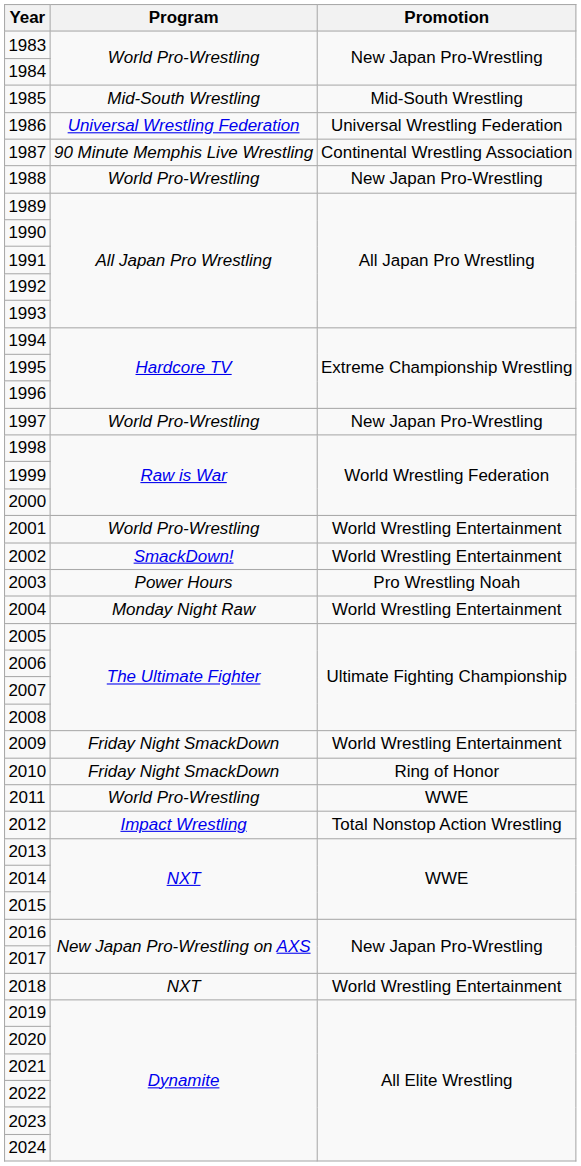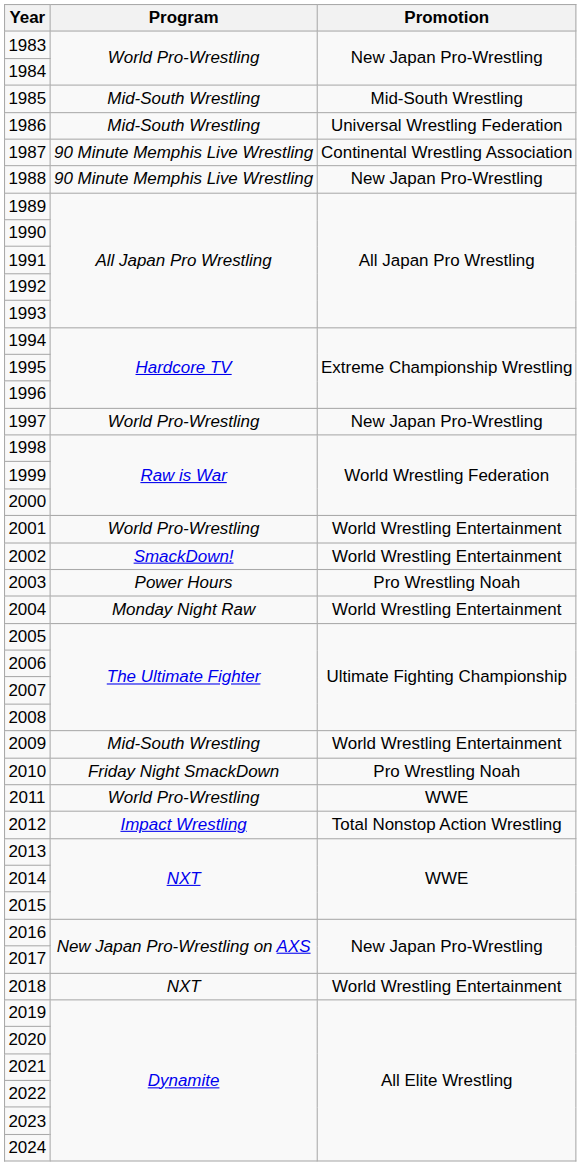1986 | Program: Universal Wrestling Federation -> Mid-South Wrestling
1988 | Program: World Pro-Wrestling -> 90 Minute Memphis Live Wrestling
2009 | Program: Friday Night SmackDown -> Mid-South Wrestling
2010 | Promotion: Ring of Honor -> Pro Wrestling Noah
